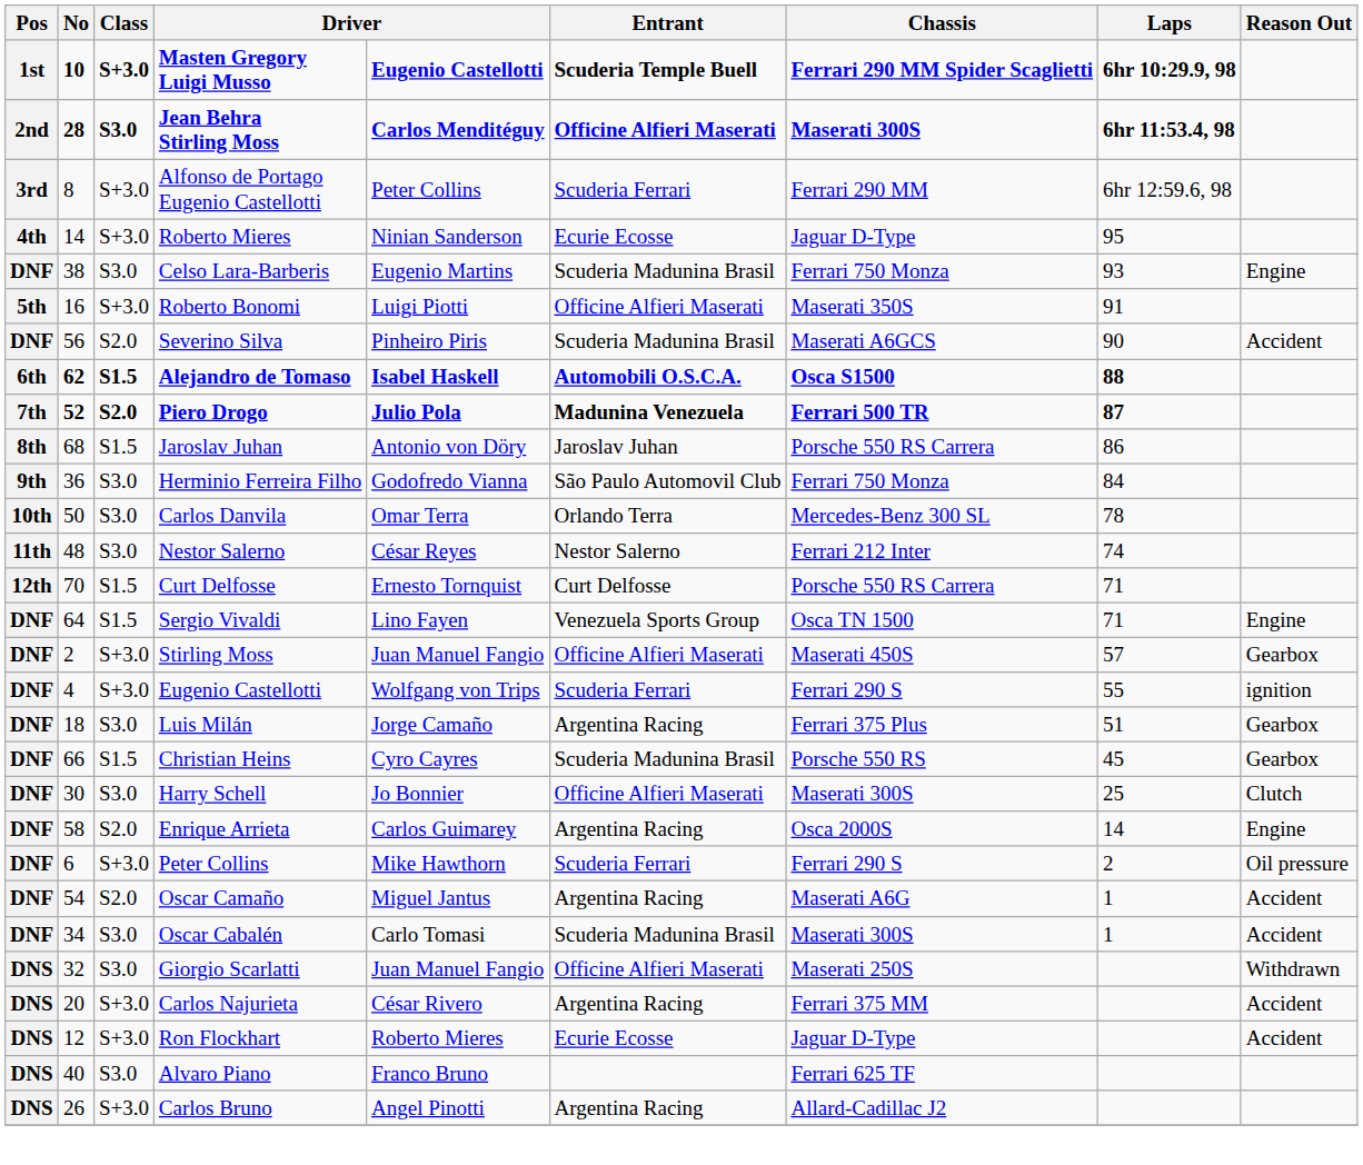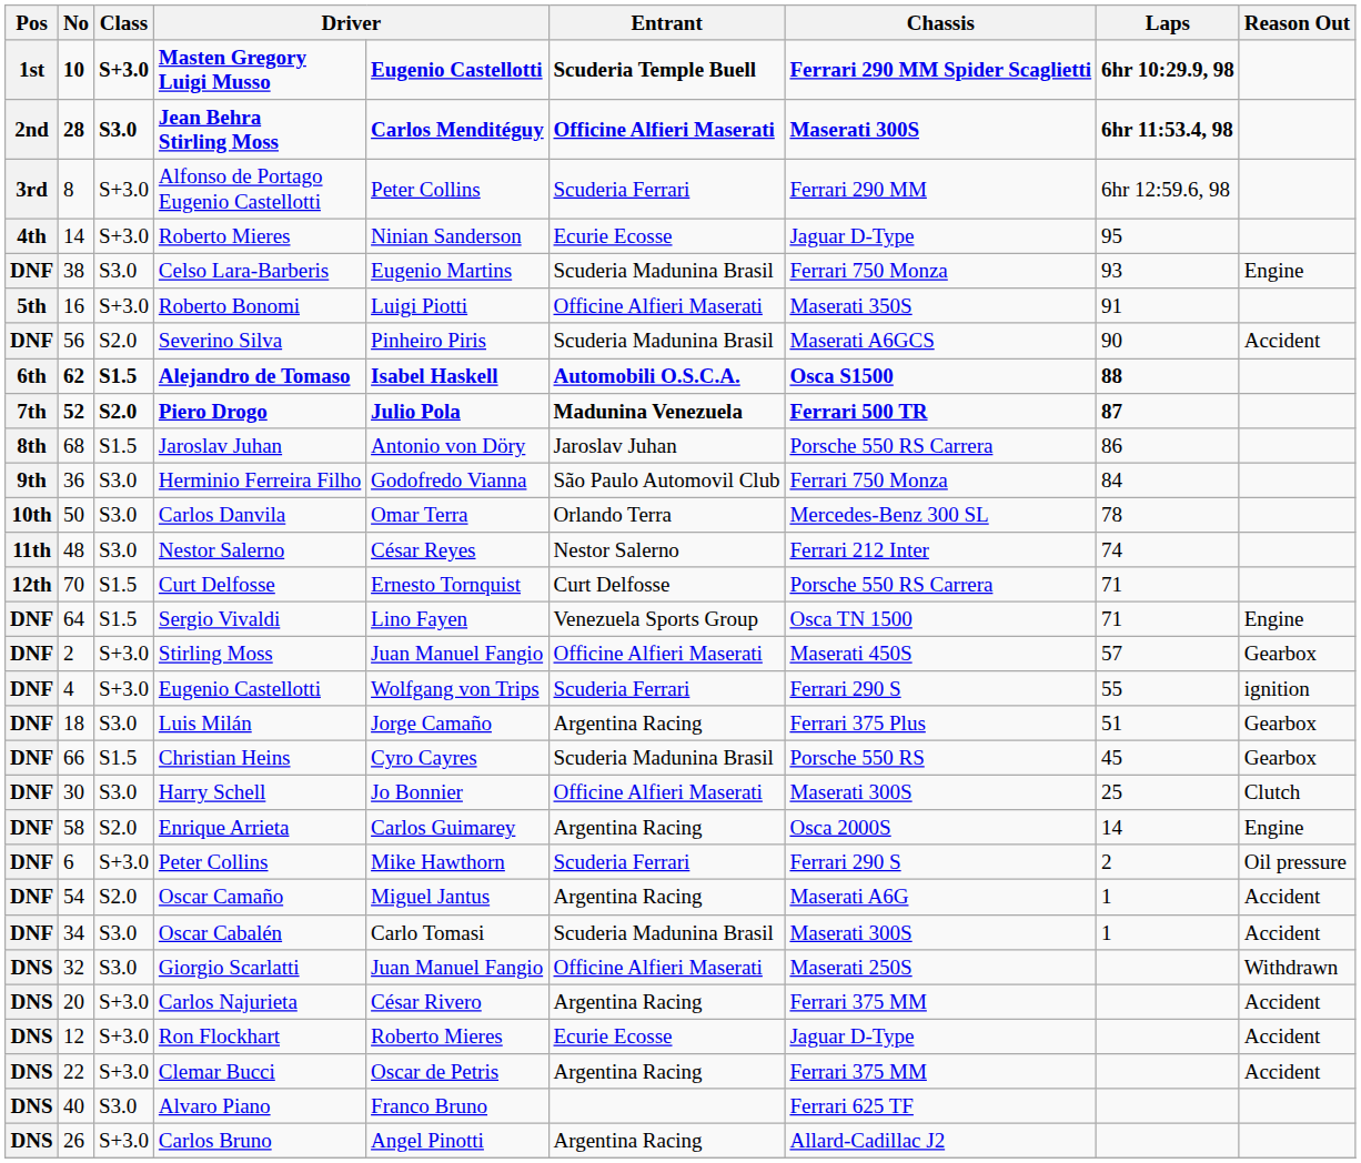+ row: DNS | 22 | S+3.0 | Clemar Bucci | Oscar de Petris | Argentina Racing | Ferrari 375 MM | Accident
